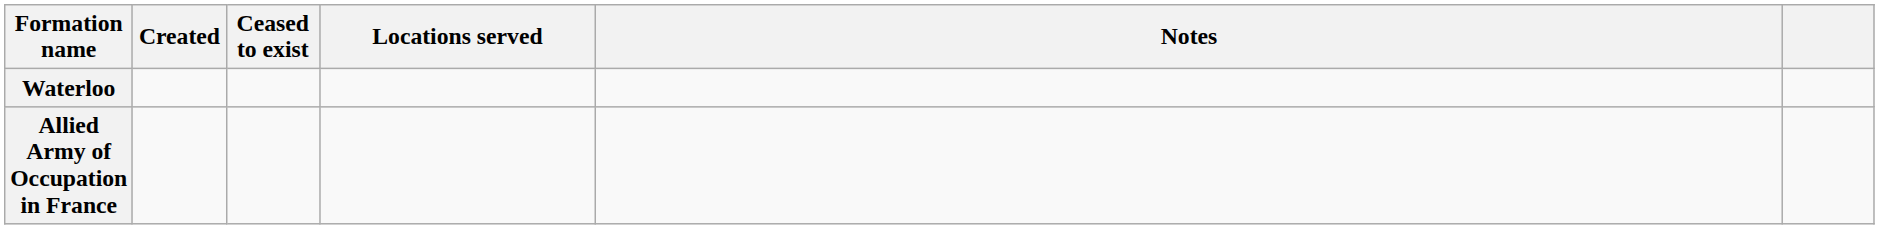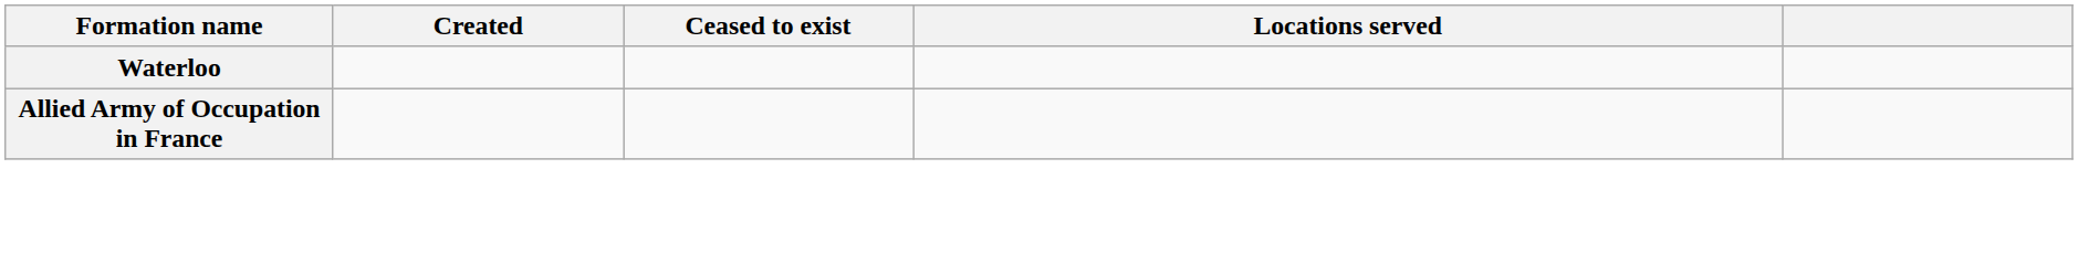- column: Notes
